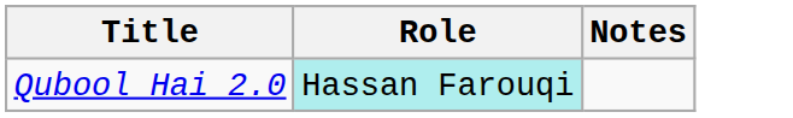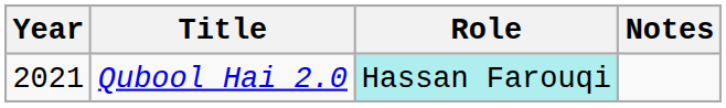+ column: Year | 2021
